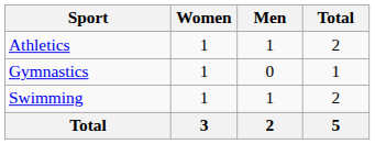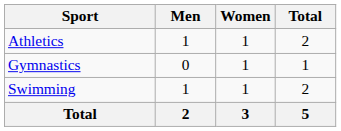columns swapped: Men <-> Women
